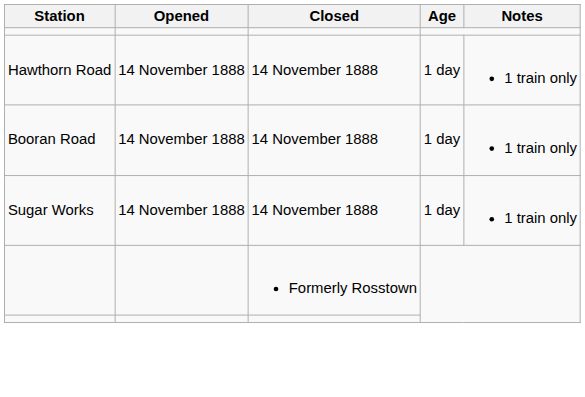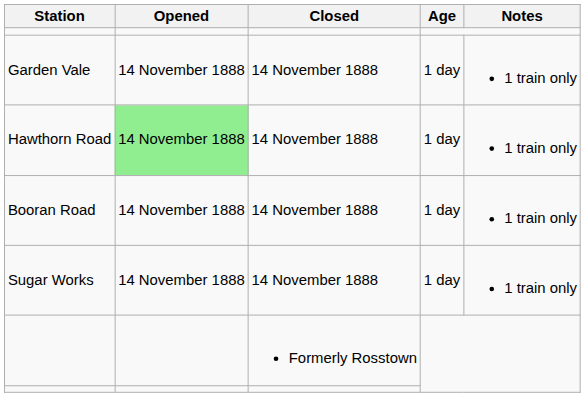+ row: Garden Vale | 14 November 1888 | 14 November 1888 | 1 day | 1 train only
Hawthorn Road | Opened: no background -> lightgreen background
